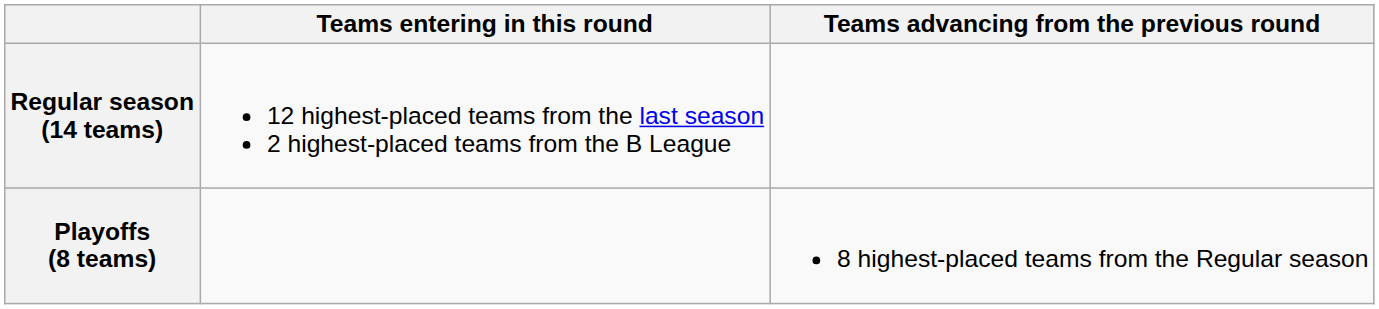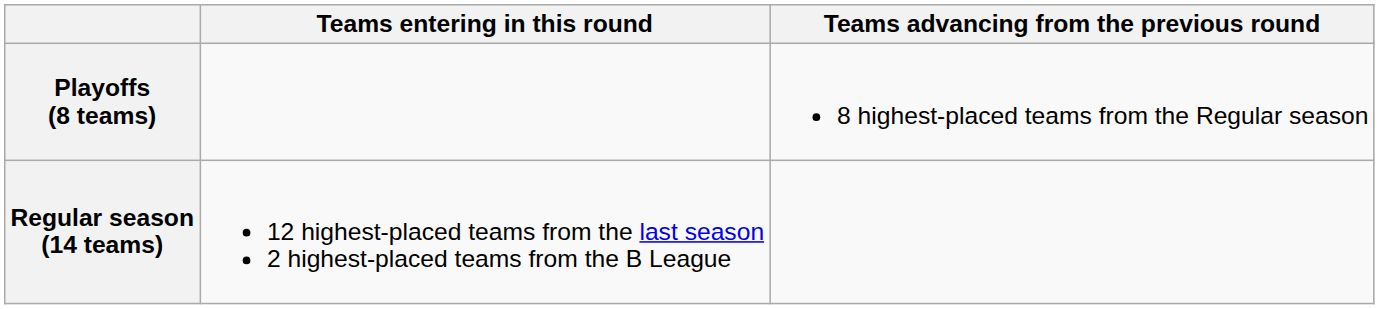rows swapped: Regular season (14 teams) <-> Playoffs (8 teams)
